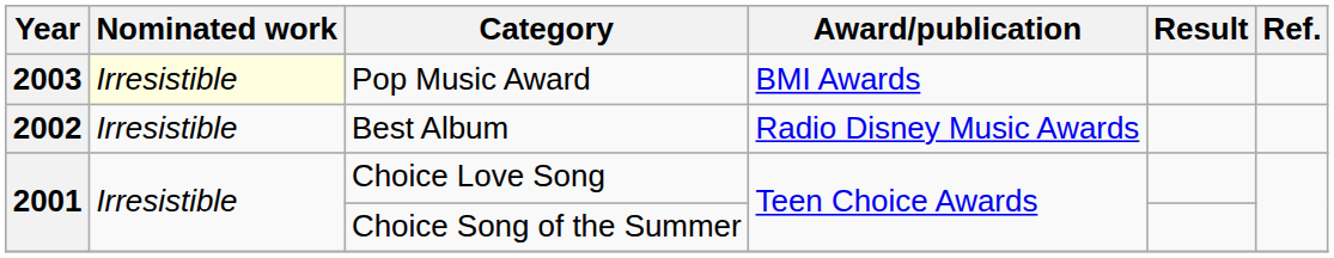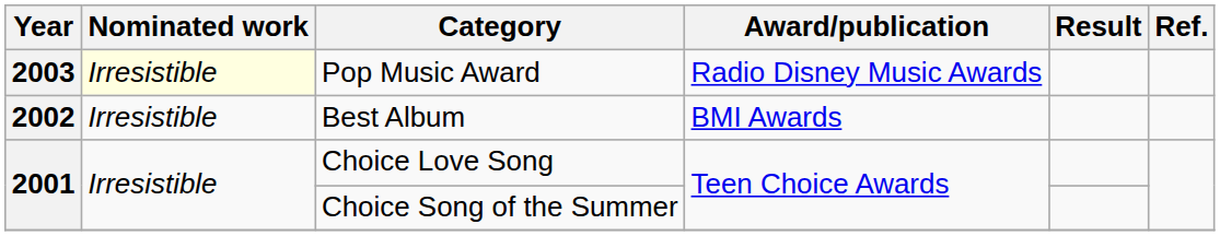Pop Music Award | Award/publication: BMI Awards -> Radio Disney Music Awards
Best Album | Award/publication: Radio Disney Music Awards -> BMI Awards
